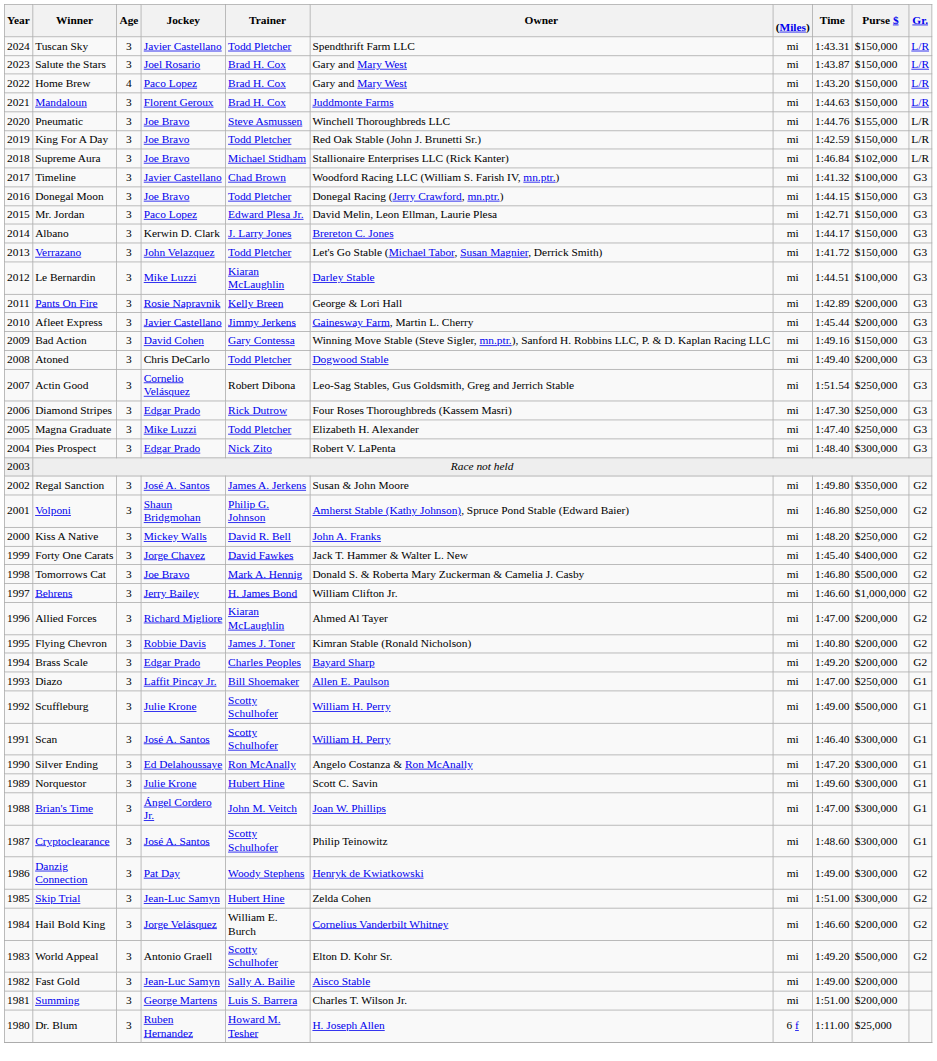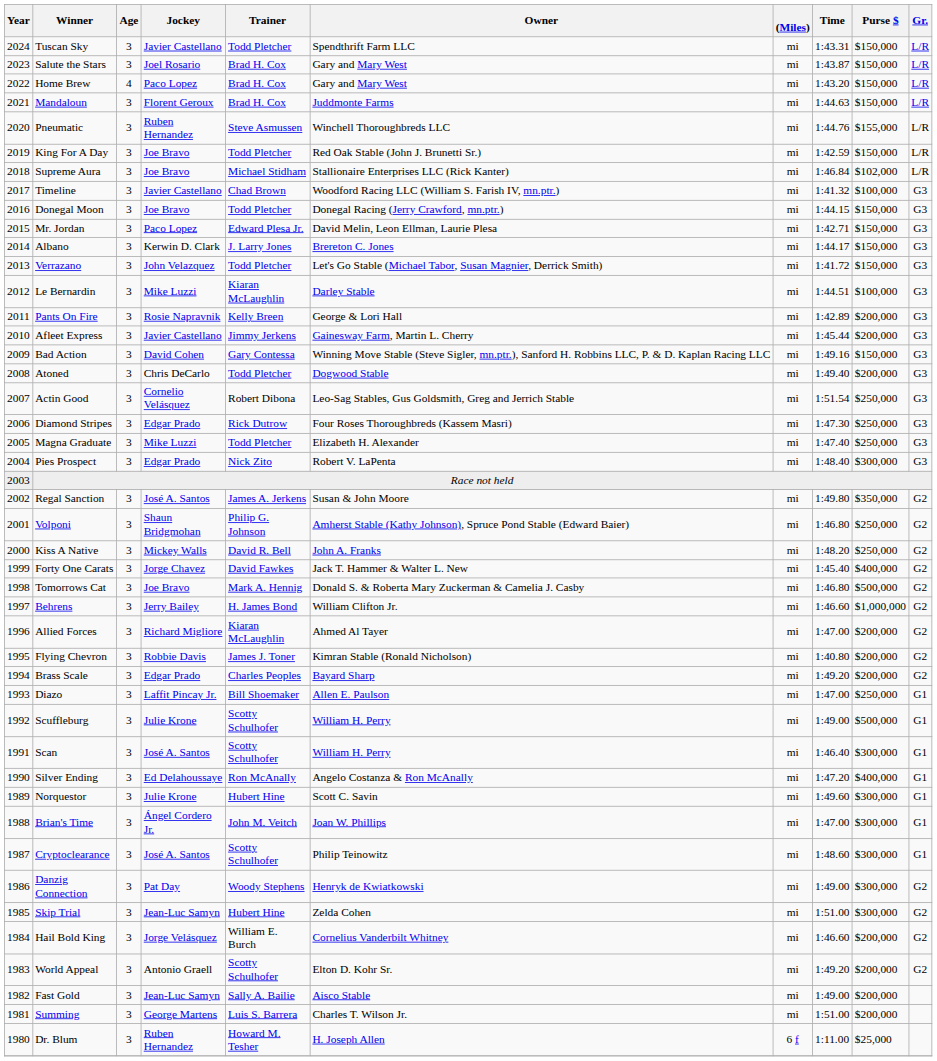Pneumatic | Jockey: Joe Bravo -> Ruben Hernandez
Silver Ending | Purse $: $300,000 -> $400,000
World Appeal | Purse $: $500,000 -> $200,000
